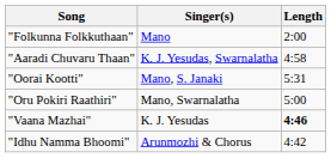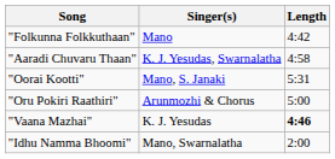"Folkunna Folkkuthaan" | Length: 2:00 -> 4:42
"Oru Pokiri Raathiri" | Singer(s): Mano, Swarnalatha -> Arunmozhi & Chorus
"Idhu Namma Bhoomi" | Singer(s): Arunmozhi & Chorus -> Mano, Swarnalatha
"Idhu Namma Bhoomi" | Length: 4:42 -> 2:00
